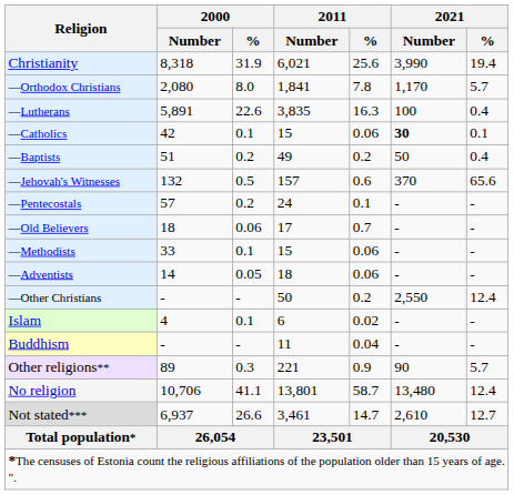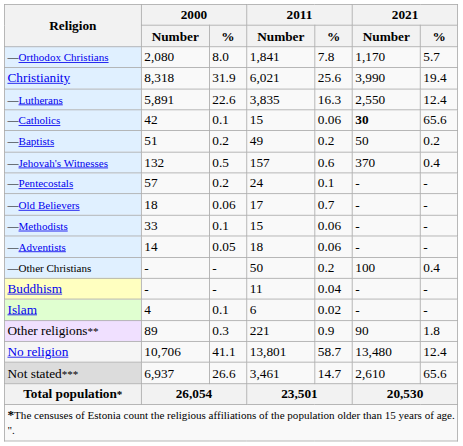rows swapped: Christianity <-> —Orthodox Christians
—Lutherans | 2021 / Number: 100 -> 2,550
—Lutherans | 2021 / %: 0.4 -> 12.4
—Catholics | 2021 / %: 0.1 -> 65.6
—Baptists | 2021 / %: 0.4 -> 0.2
—Jehovah's Witnesses | 2021 / %: 65.6 -> 0.4
—Other Christians | 2021 / Number: 2,550 -> 100
—Other Christians | 2021 / %: 12.4 -> 0.4
rows swapped: Islam <-> Buddhism
Other religions** | 2021 / %: 5.7 -> 1.8
Not stated*** | 2021 / %: 12.7 -> 65.6
